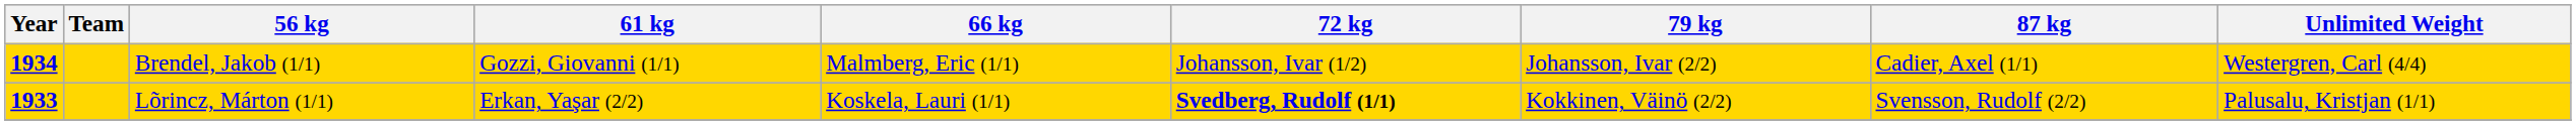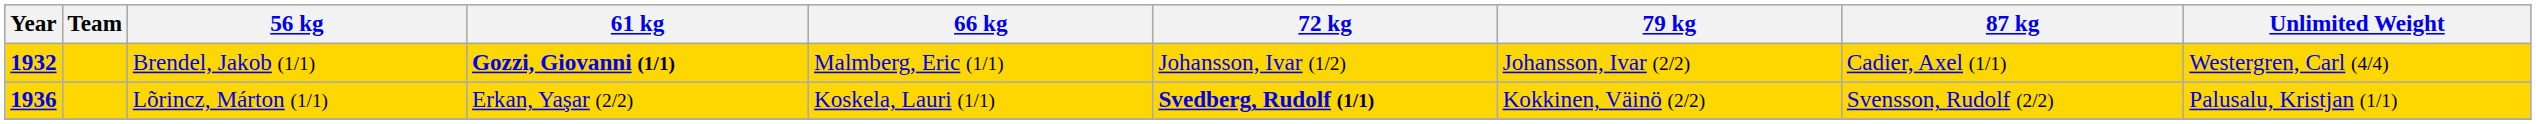Brendel, Jakob (1/1) | Year: 1934 -> 1932
Brendel, Jakob (1/1) | 61 kg: normal -> bold
Lõrincz, Márton (1/1) | Year: 1933 -> 1936
